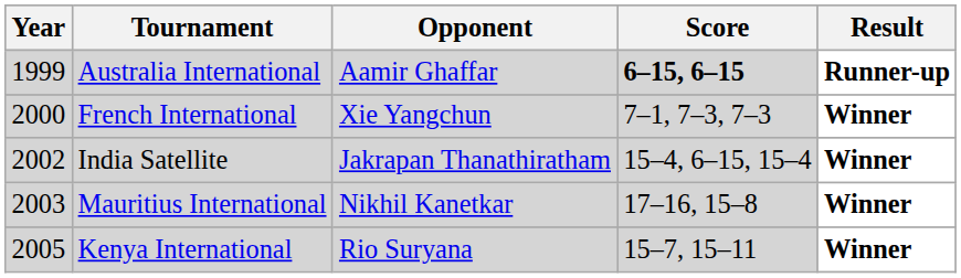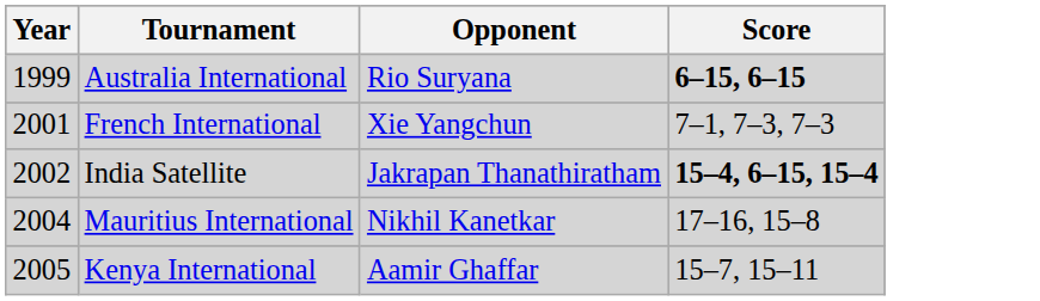- column: Result | Runner-up | Winner | Winner | Winner | Winner
Australia International | Opponent: Aamir Ghaffar -> Rio Suryana
French International | Year: 2000 -> 2001
India Satellite | Score: normal -> bold
Mauritius International | Year: 2003 -> 2004
Kenya International | Opponent: Rio Suryana -> Aamir Ghaffar
